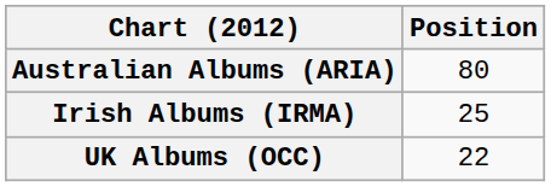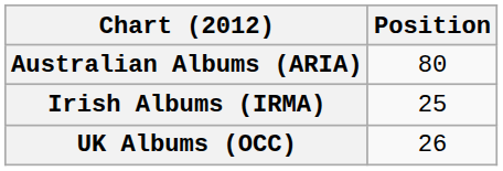UK Albums (OCC) | Position: 22 -> 26
